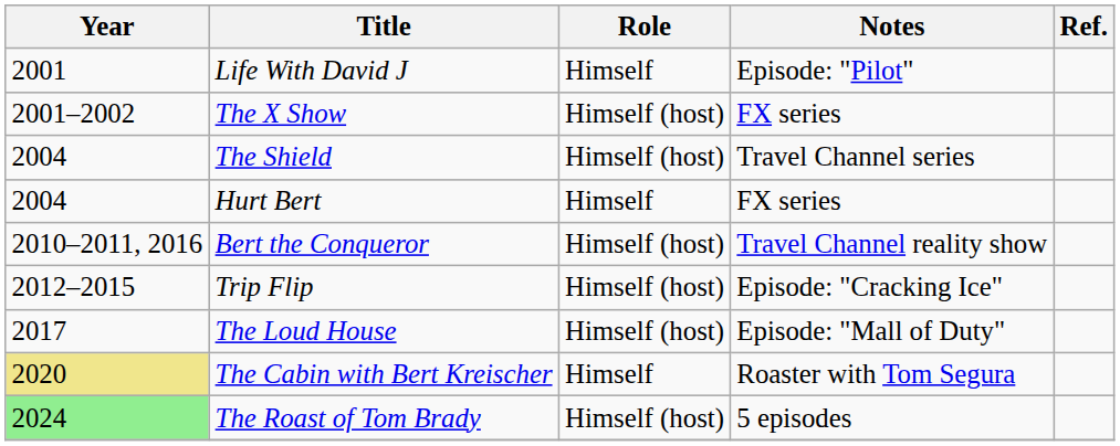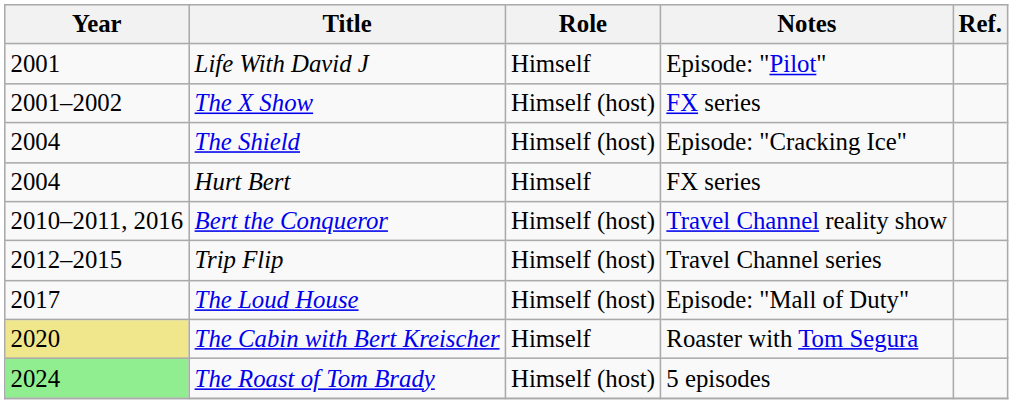The Shield | Notes: Travel Channel series -> Episode: "Cracking Ice"
Trip Flip | Notes: Episode: "Cracking Ice" -> Travel Channel series
